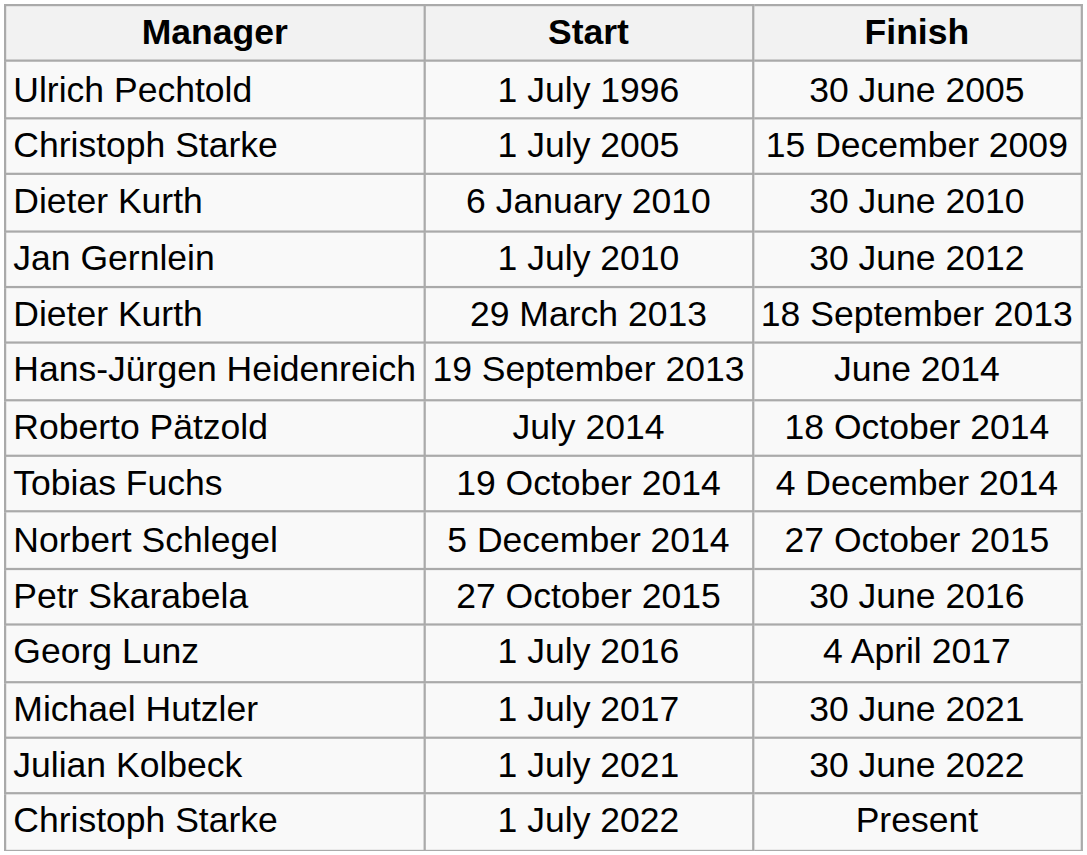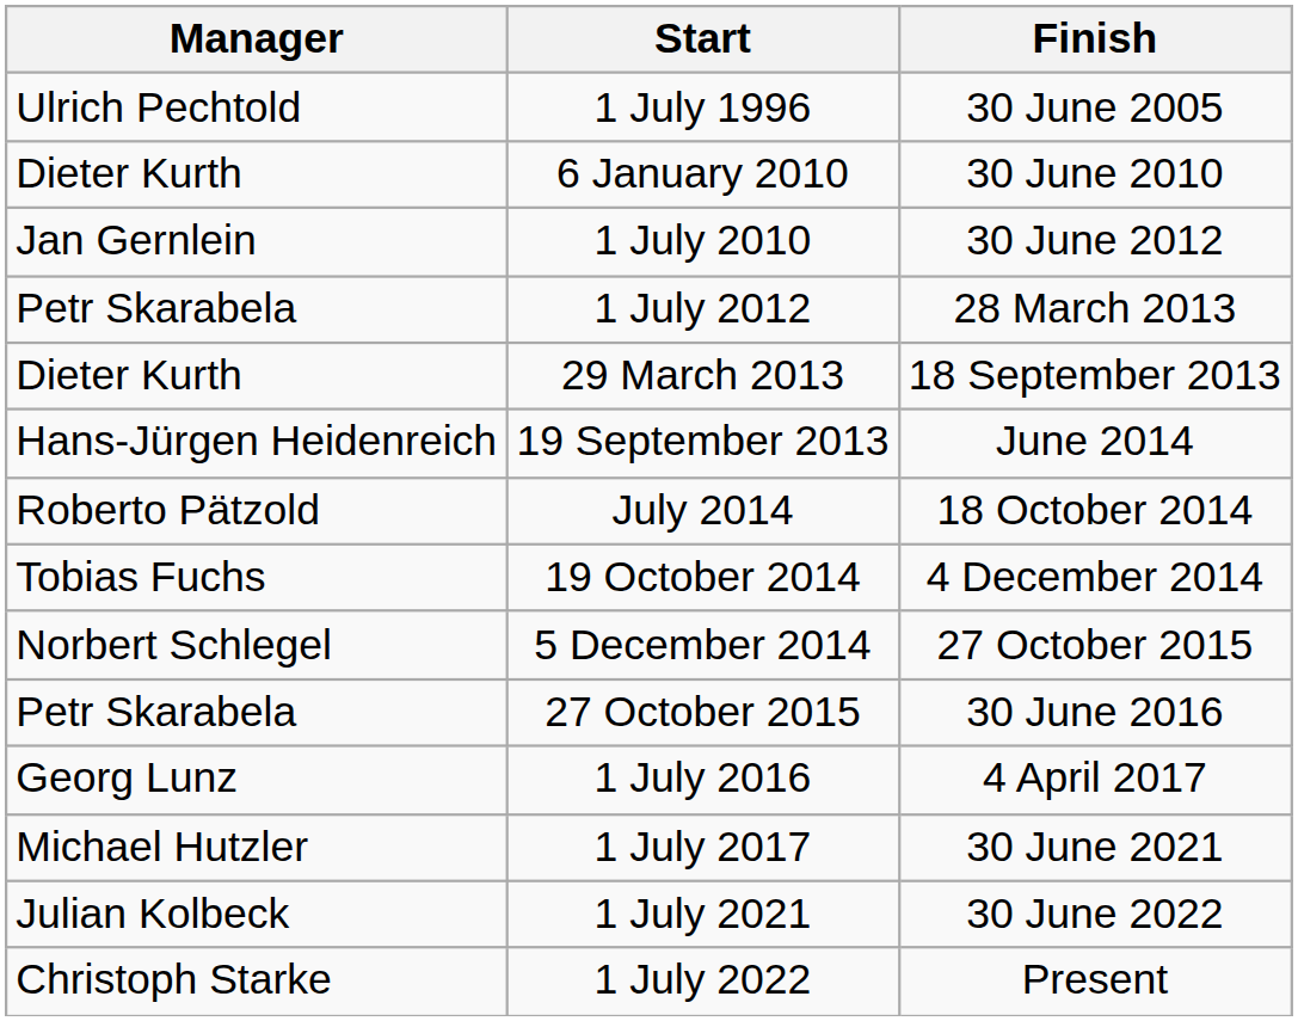- row: Christoph Starke | 1 July 2005 | 15 December 2009
+ row: Petr Skarabela | 1 July 2012 | 28 March 2013
